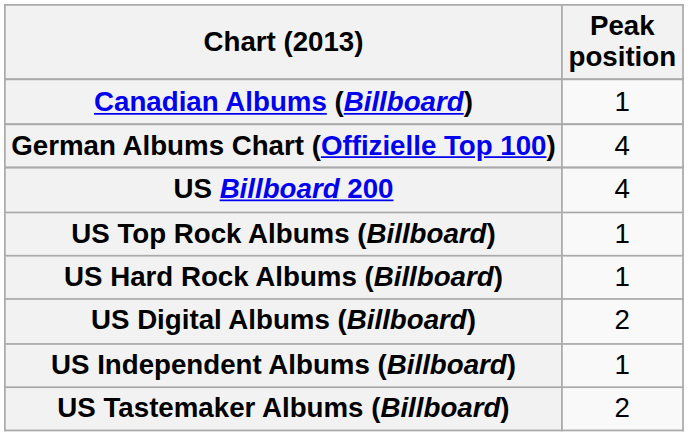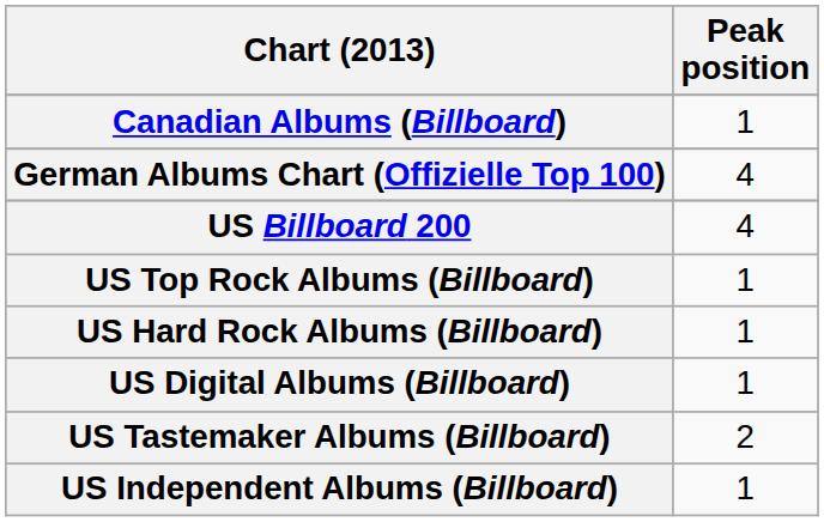US Digital Albums (Billboard) | Peak position: 2 -> 1
rows swapped: US Independent Albums (Billboard) <-> US Tastemaker Albums (Billboard)
